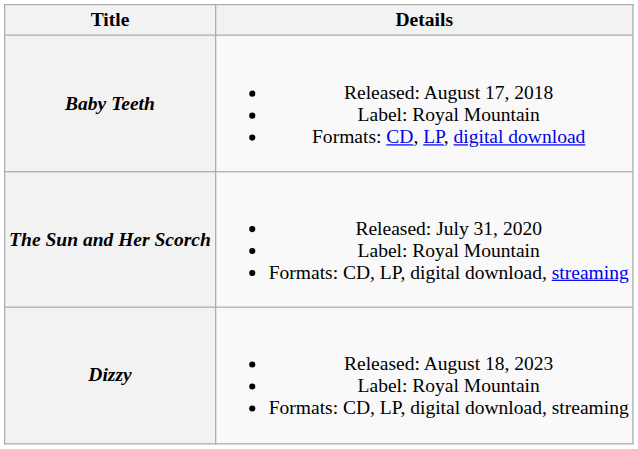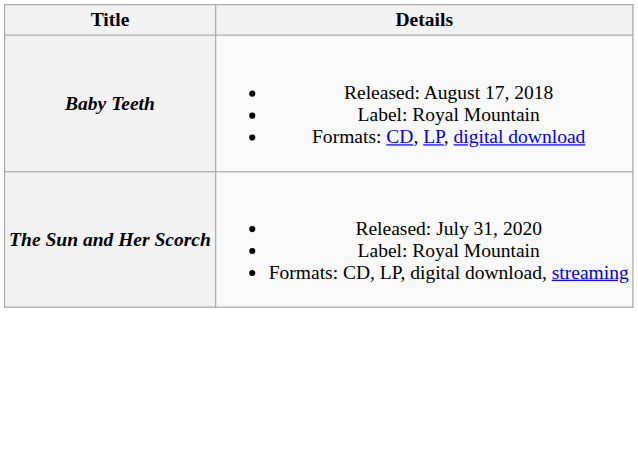- row: Dizzy | Released: August 18, 2023 Label: Royal Mountain Formats: CD, LP, digital download, streaming
